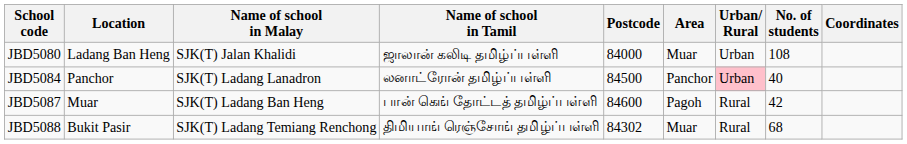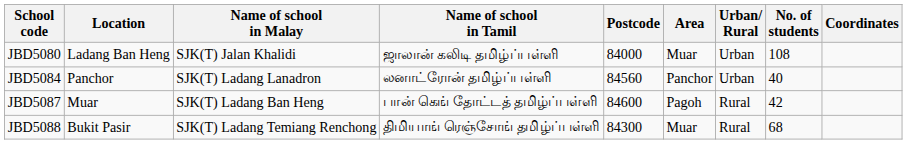JBD5084 | Postcode: 84500 -> 84560
JBD5084 | Urban/ Rural: pink background -> no background
JBD5088 | Postcode: 84302 -> 84300
